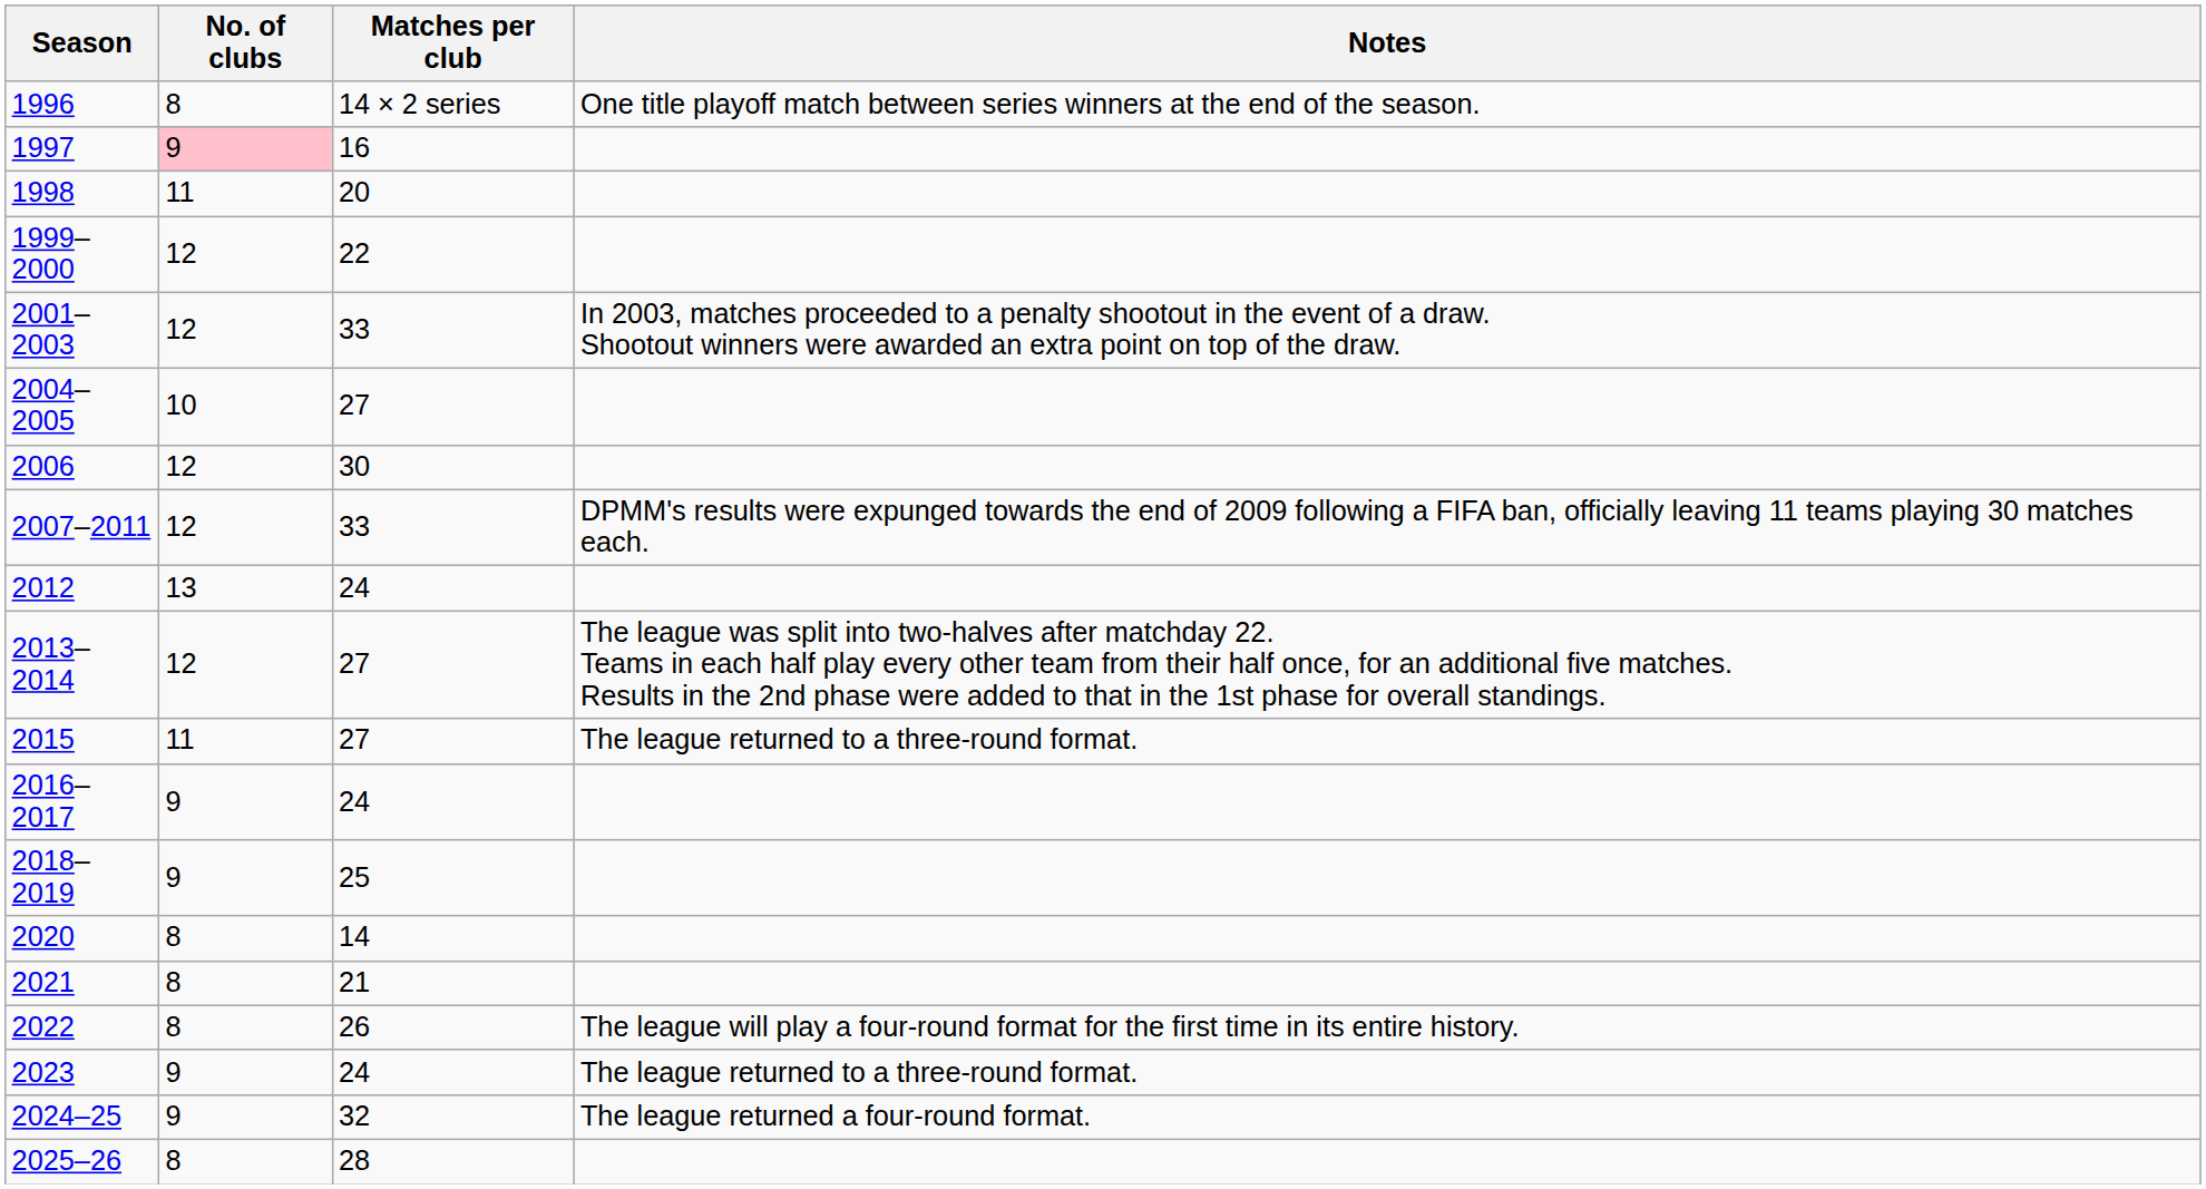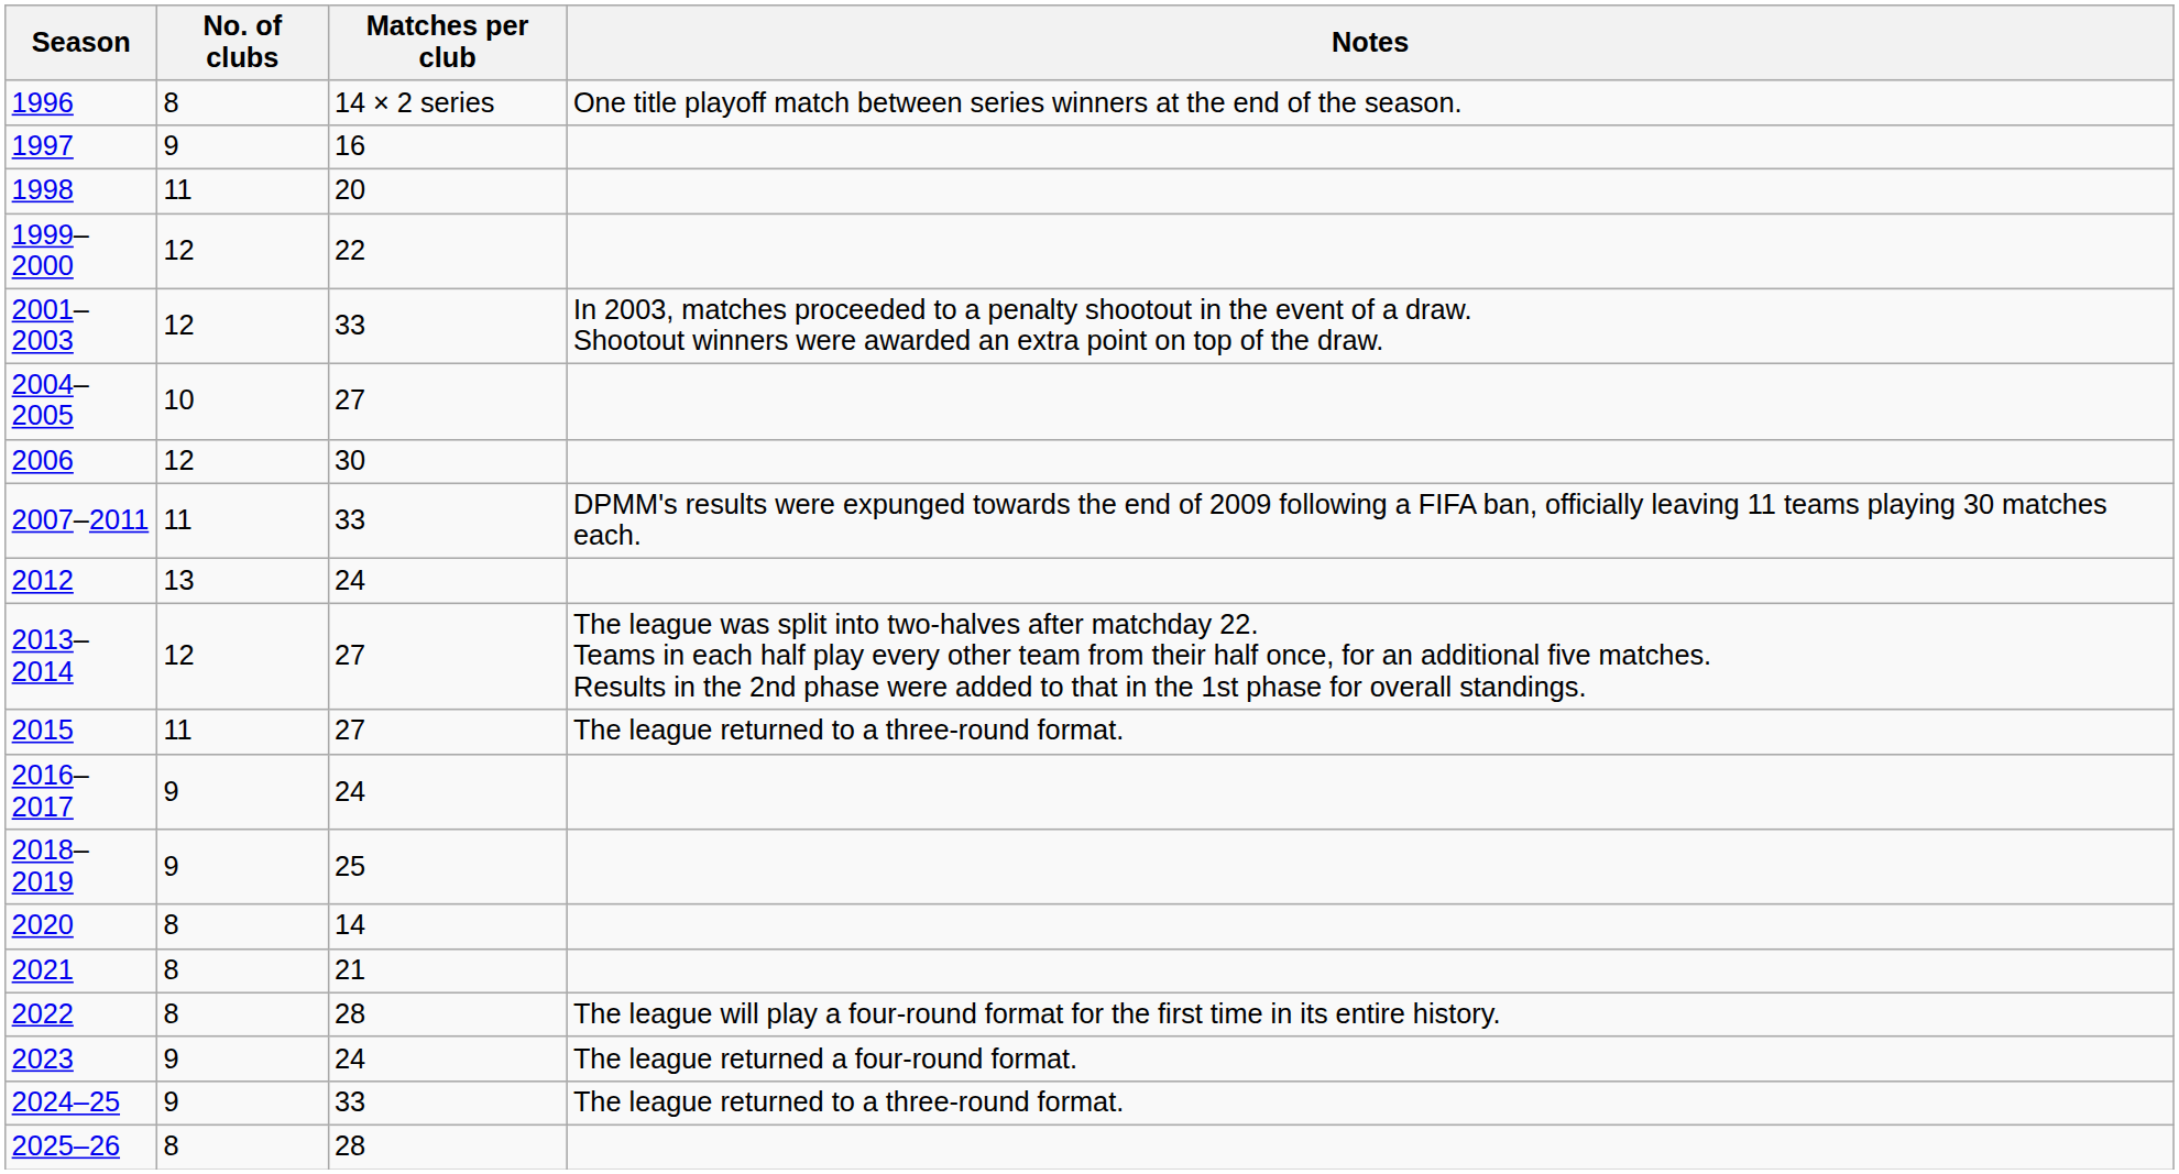1997 | No. of clubs: pink background -> no background
2007–2011 | No. of clubs: 12 -> 11
2022 | Matches per club: 26 -> 28
2023 | Notes: The league returned to a three-round format. -> The league returned a four-round format.
2024–25 | Matches per club: 32 -> 33
2024–25 | Notes: The league returned a four-round format. -> The league returned to a three-round format.
